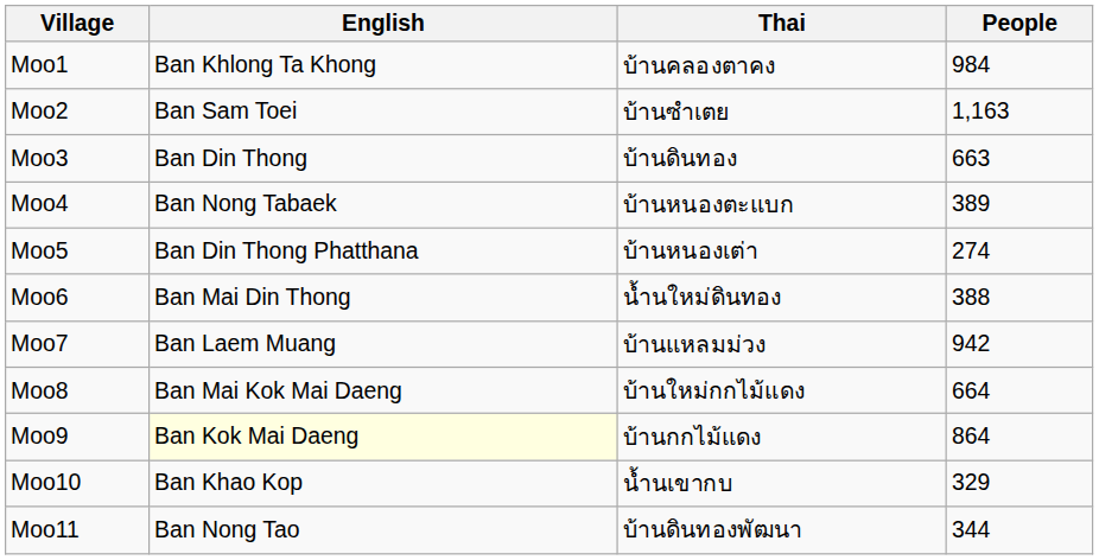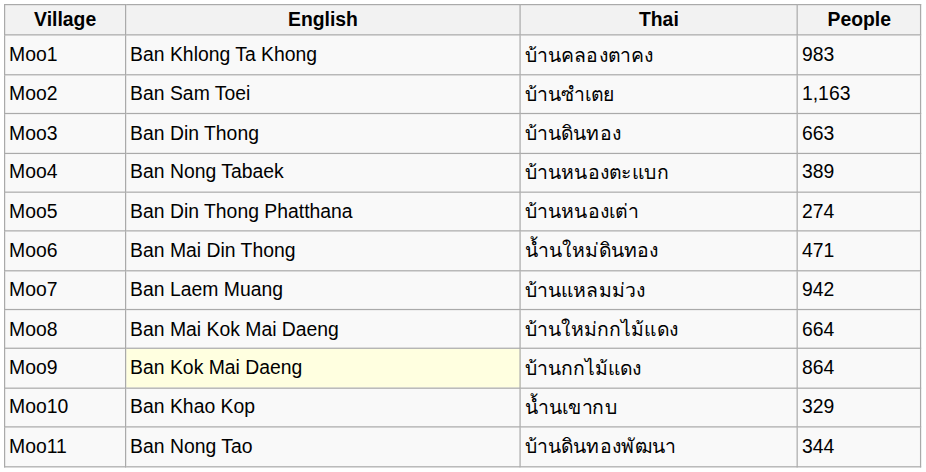Moo1 | People: 984 -> 983
Moo6 | People: 388 -> 471
